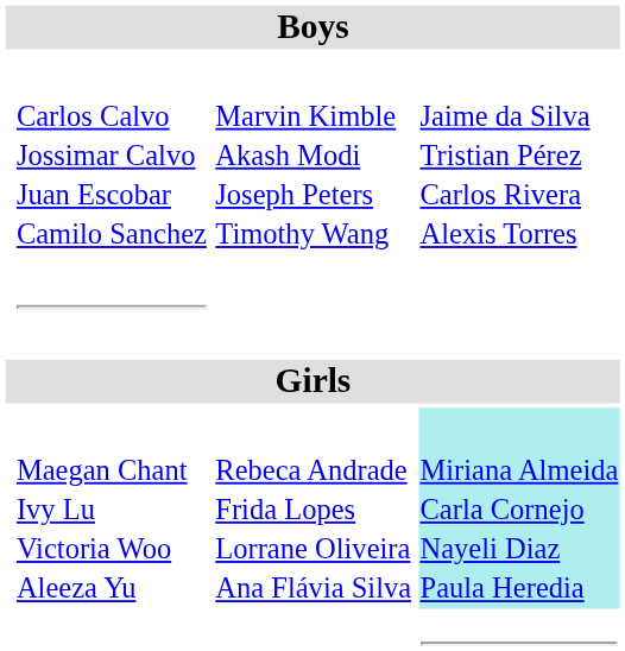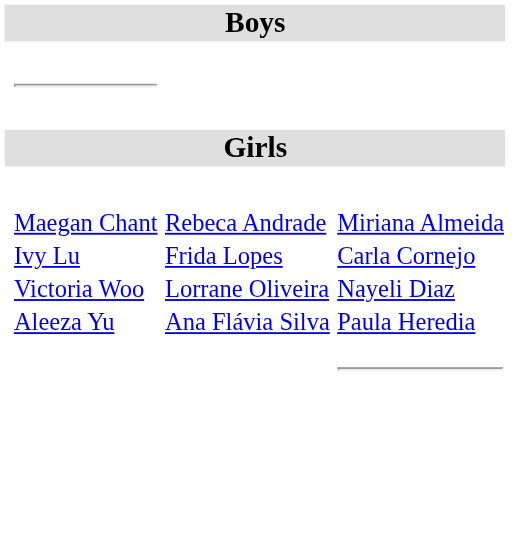- row: Carlos Calvo Jossimar Calvo Juan Escobar Camilo Sanchez | Marvin Kimble Akash Modi Joseph Peters Timothy Wang | Jaime da Silva Tristian Pérez Carlos Rivera Alexis Torres
Maegan Chant Ivy Lu Victoria Woo Aleeza Yu | column 4: paleturquoise background -> no background
